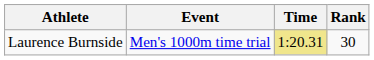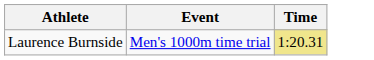- column: Rank | 30
